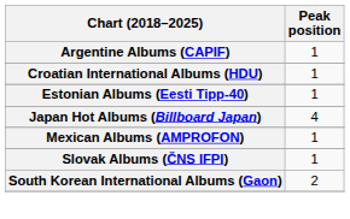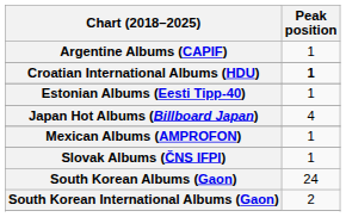Croatian International Albums (HDU) | Peak position: normal -> bold
+ row: South Korean Albums (Gaon) | 24
